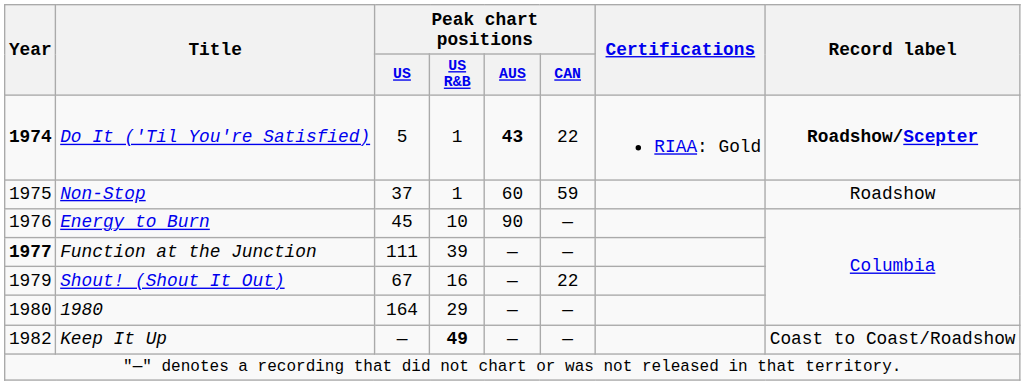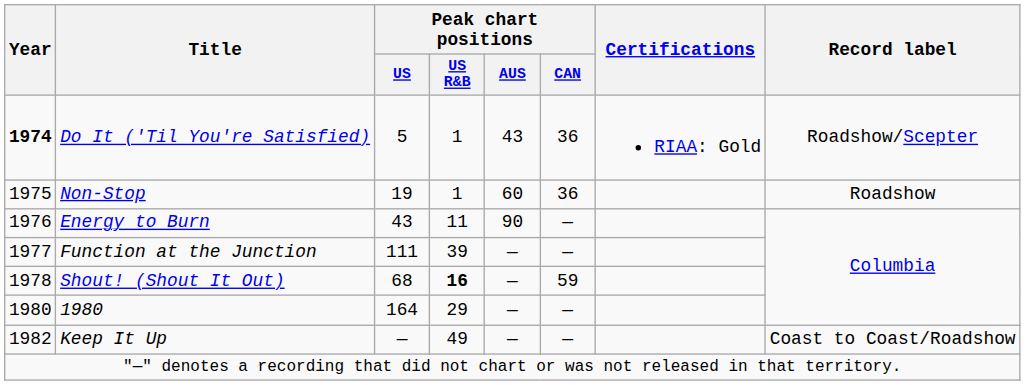Do It ('Til You're Satisfied) | Peak chart positions / AUS: bold -> normal
Do It ('Til You're Satisfied) | Peak chart positions / CAN: 22 -> 36
Do It ('Til You're Satisfied) | Record label: bold -> normal
Non-Stop | Peak chart positions / US: 37 -> 19
Non-Stop | Peak chart positions / CAN: 59 -> 36
Energy to Burn | Peak chart positions / US: 45 -> 43
Energy to Burn | Peak chart positions / US R&B: 10 -> 11
Function at the Junction | Year: bold -> normal
Shout! (Shout It Out) | Year: 1979 -> 1978
Shout! (Shout It Out) | Peak chart positions / US: 67 -> 68
Shout! (Shout It Out) | Peak chart positions / US R&B: normal -> bold
Shout! (Shout It Out) | Peak chart positions / CAN: 22 -> 59
Keep It Up | Peak chart positions / US R&B: bold -> normal
